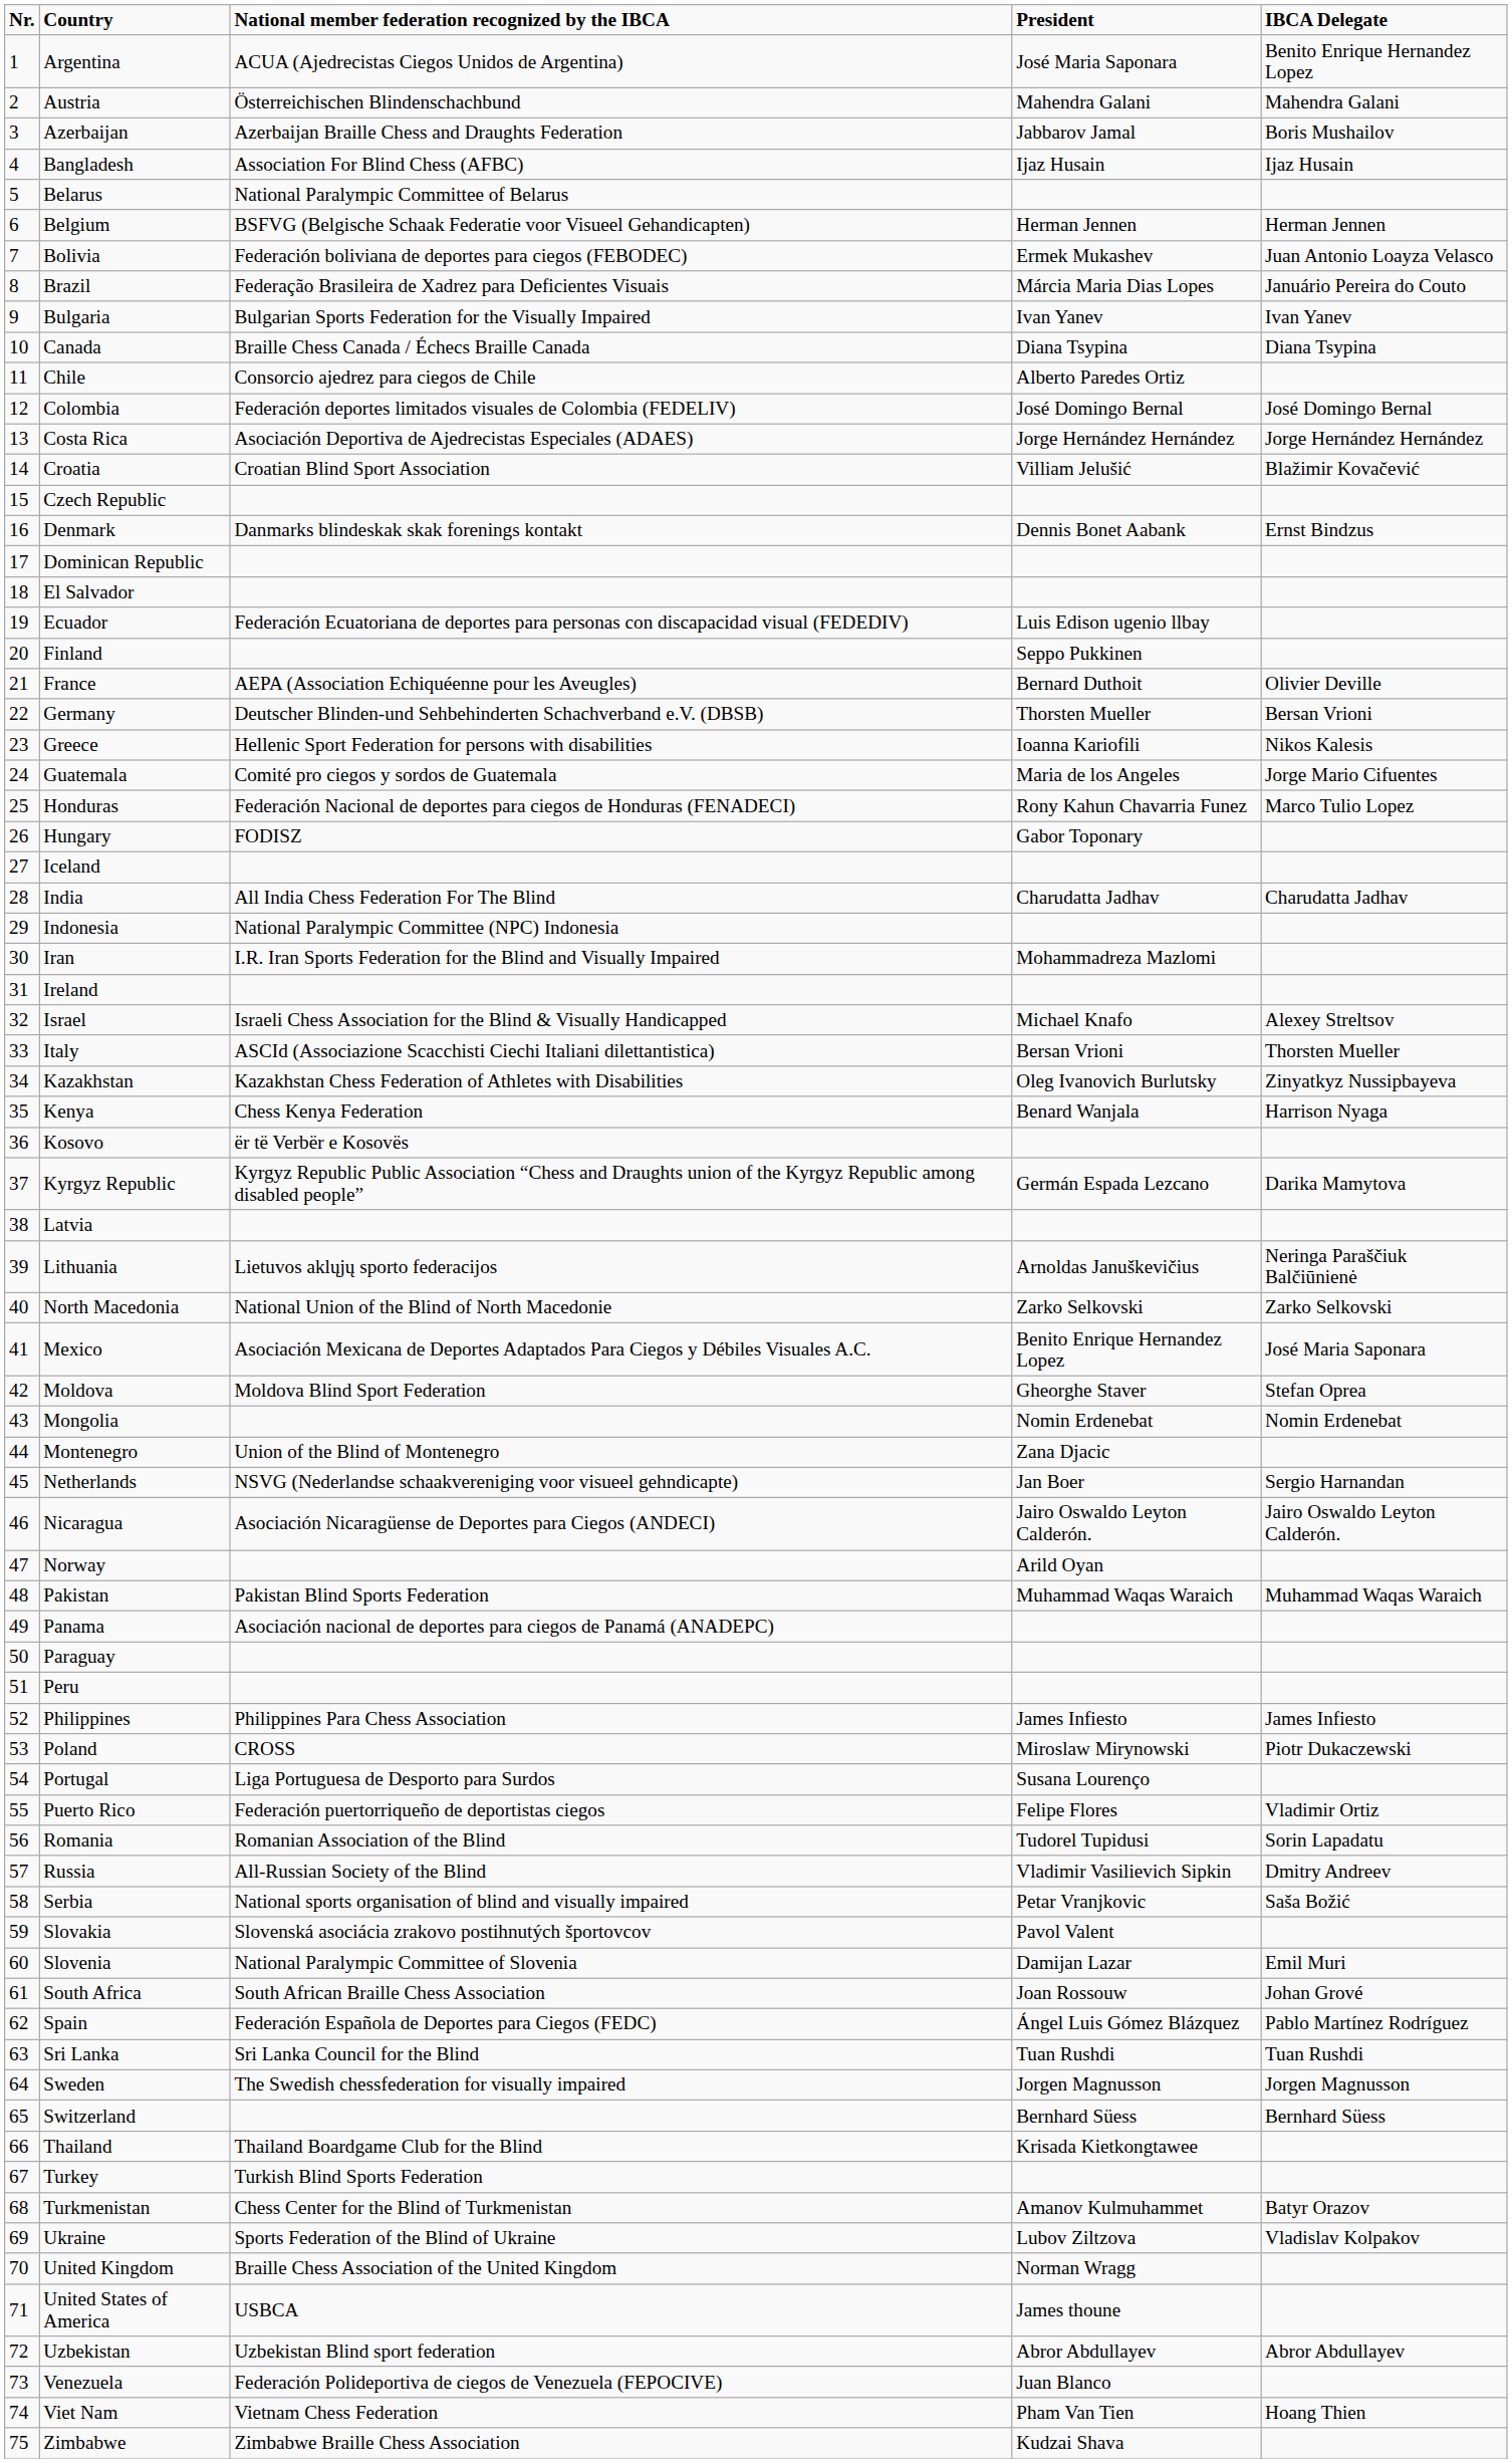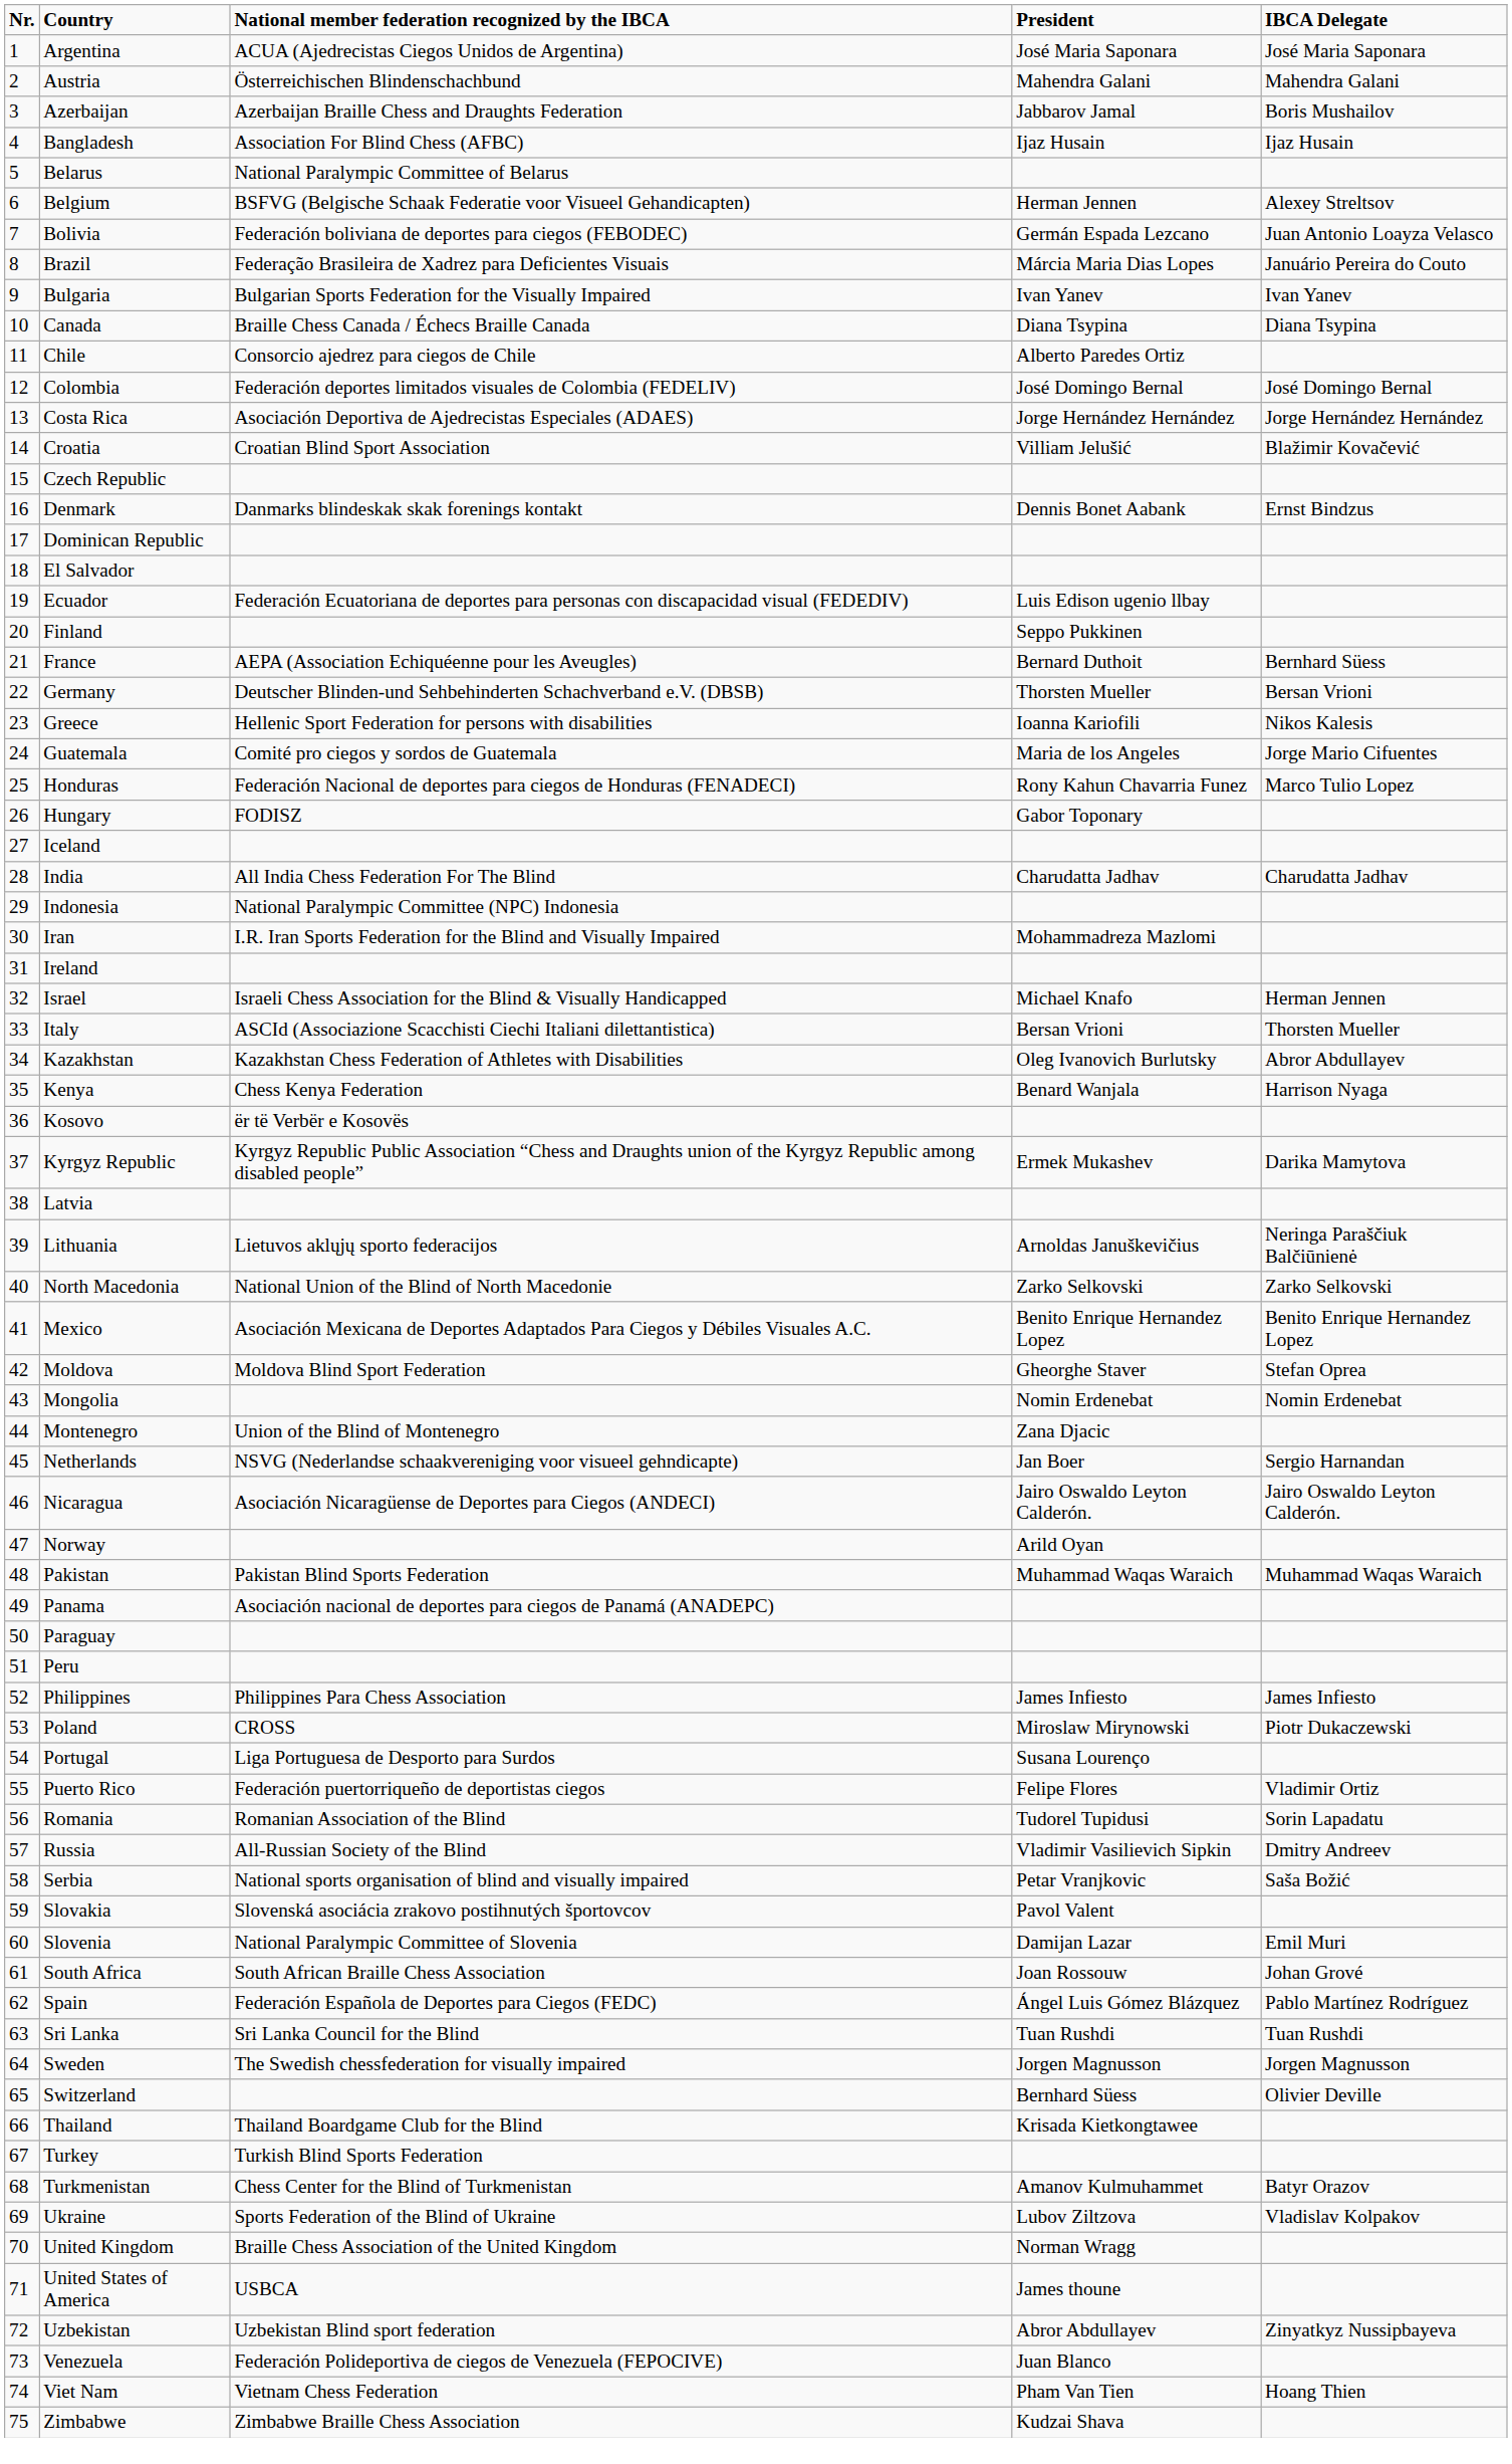Argentina | IBCA Delegate: Benito Enrique Hernandez Lopez -> José Maria Saponara
Belgium | IBCA Delegate: Herman Jennen -> Alexey Streltsov
Bolivia | President: Ermek Mukashev -> Germán Espada Lezcano
France | IBCA Delegate: Olivier Deville -> Bernhard Süess
Israel | IBCA Delegate: Alexey Streltsov -> Herman Jennen
Kazakhstan | IBCA Delegate: Zinyatkyz Nussipbayeva -> Abror Abdullayev
Kyrgyz Republic | President: Germán Espada Lezcano -> Ermek Mukashev
Mexico | IBCA Delegate: José Maria Saponara -> Benito Enrique Hernandez Lopez
Switzerland | IBCA Delegate: Bernhard Süess -> Olivier Deville
Uzbekistan | IBCA Delegate: Abror Abdullayev -> Zinyatkyz Nussipbayeva
